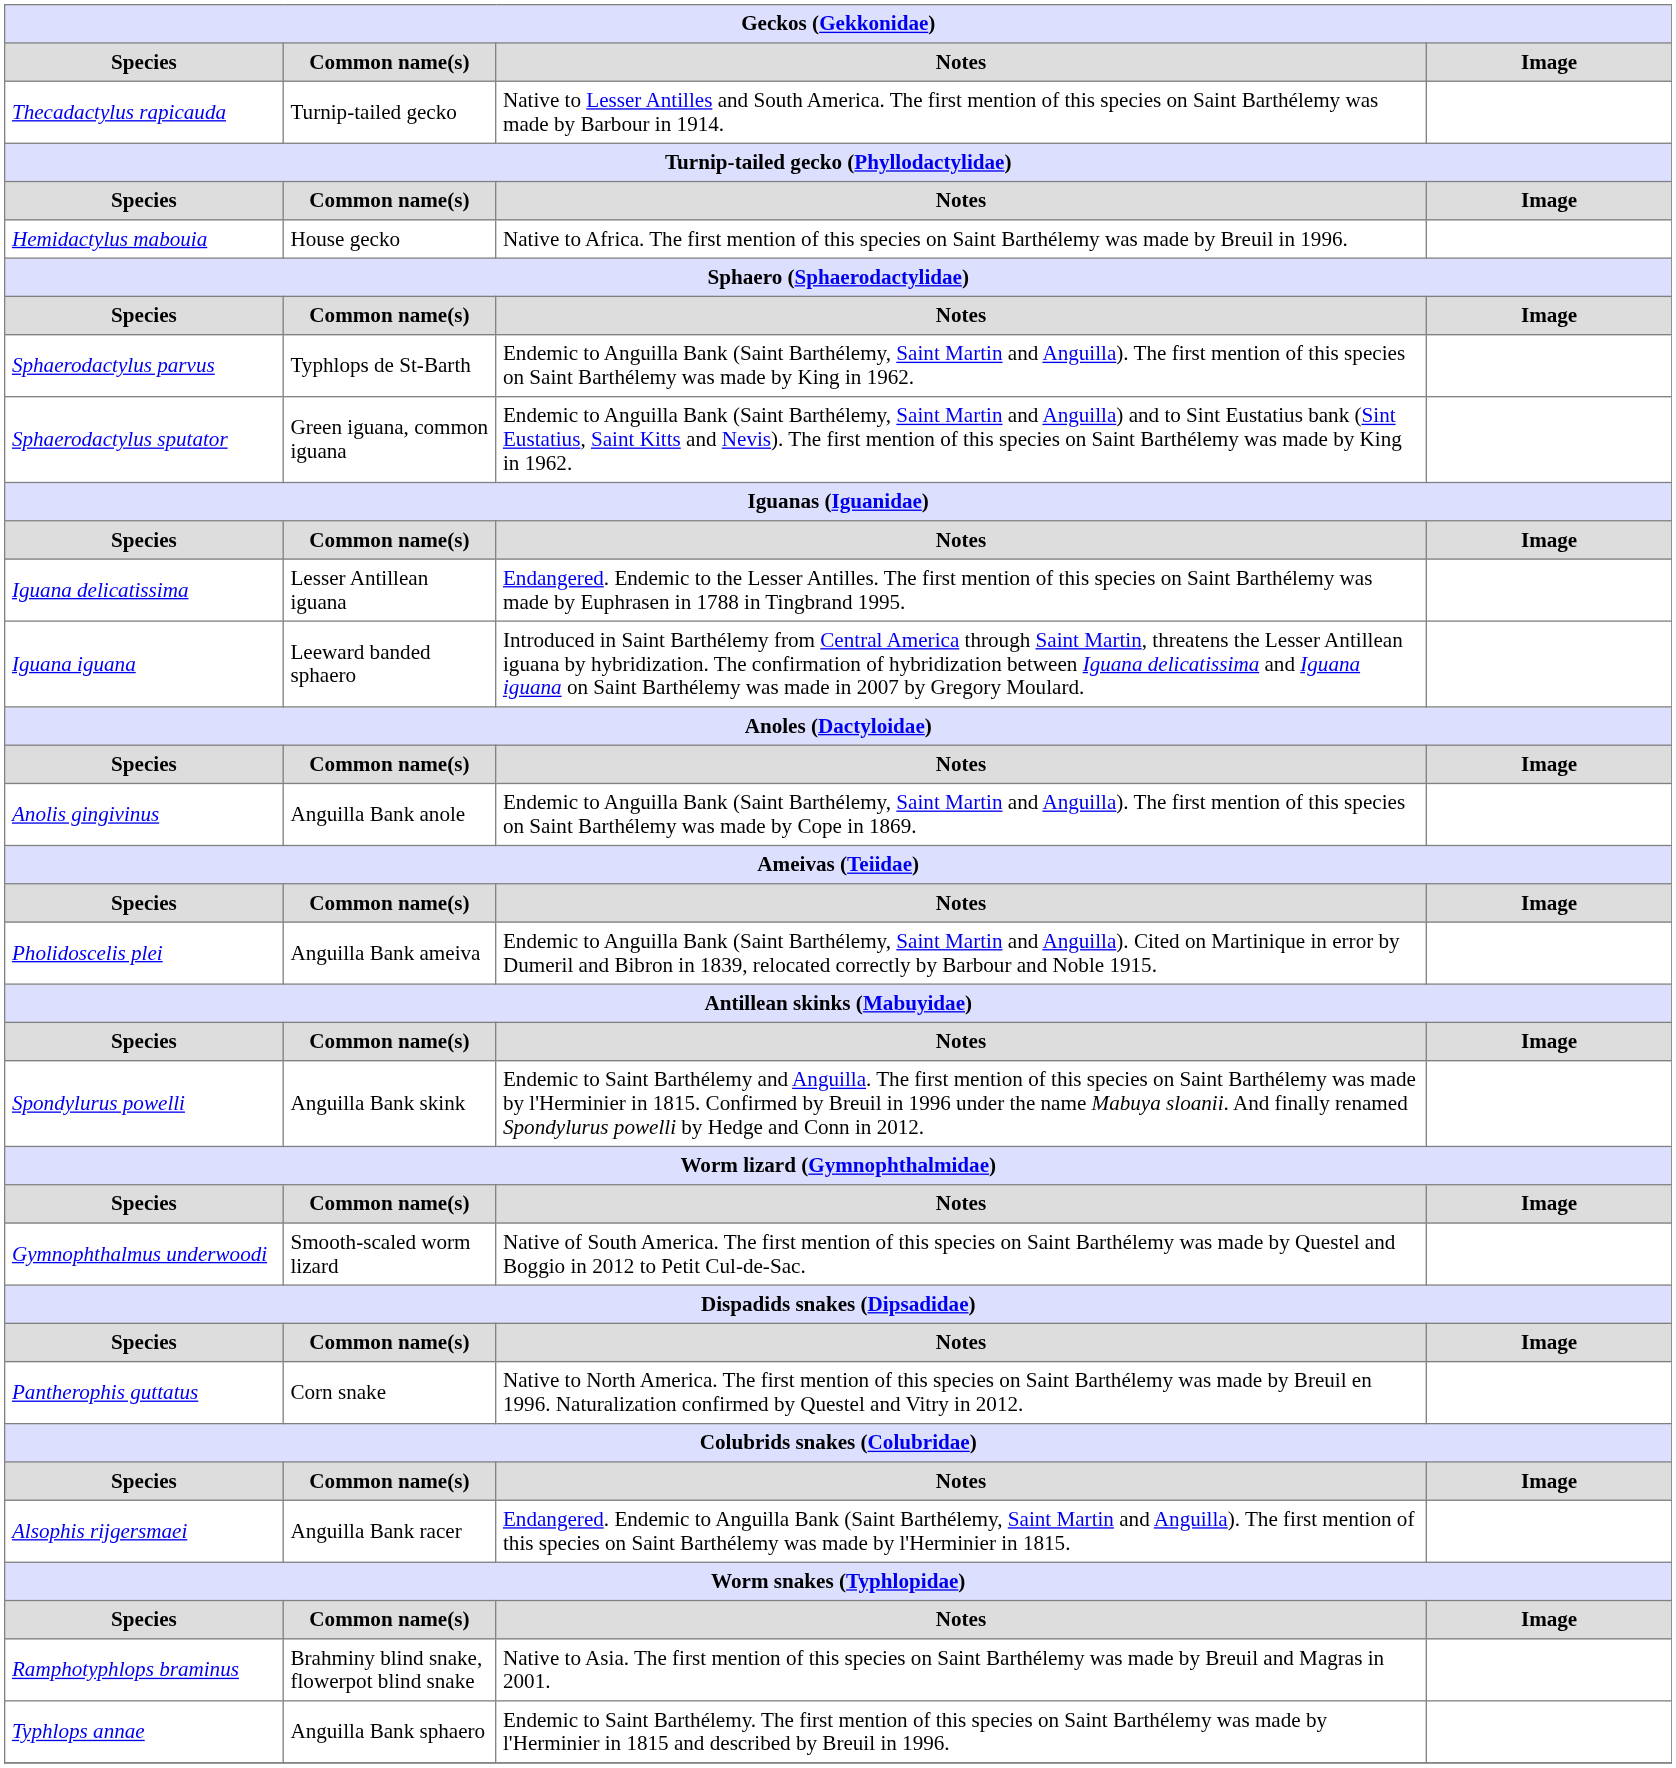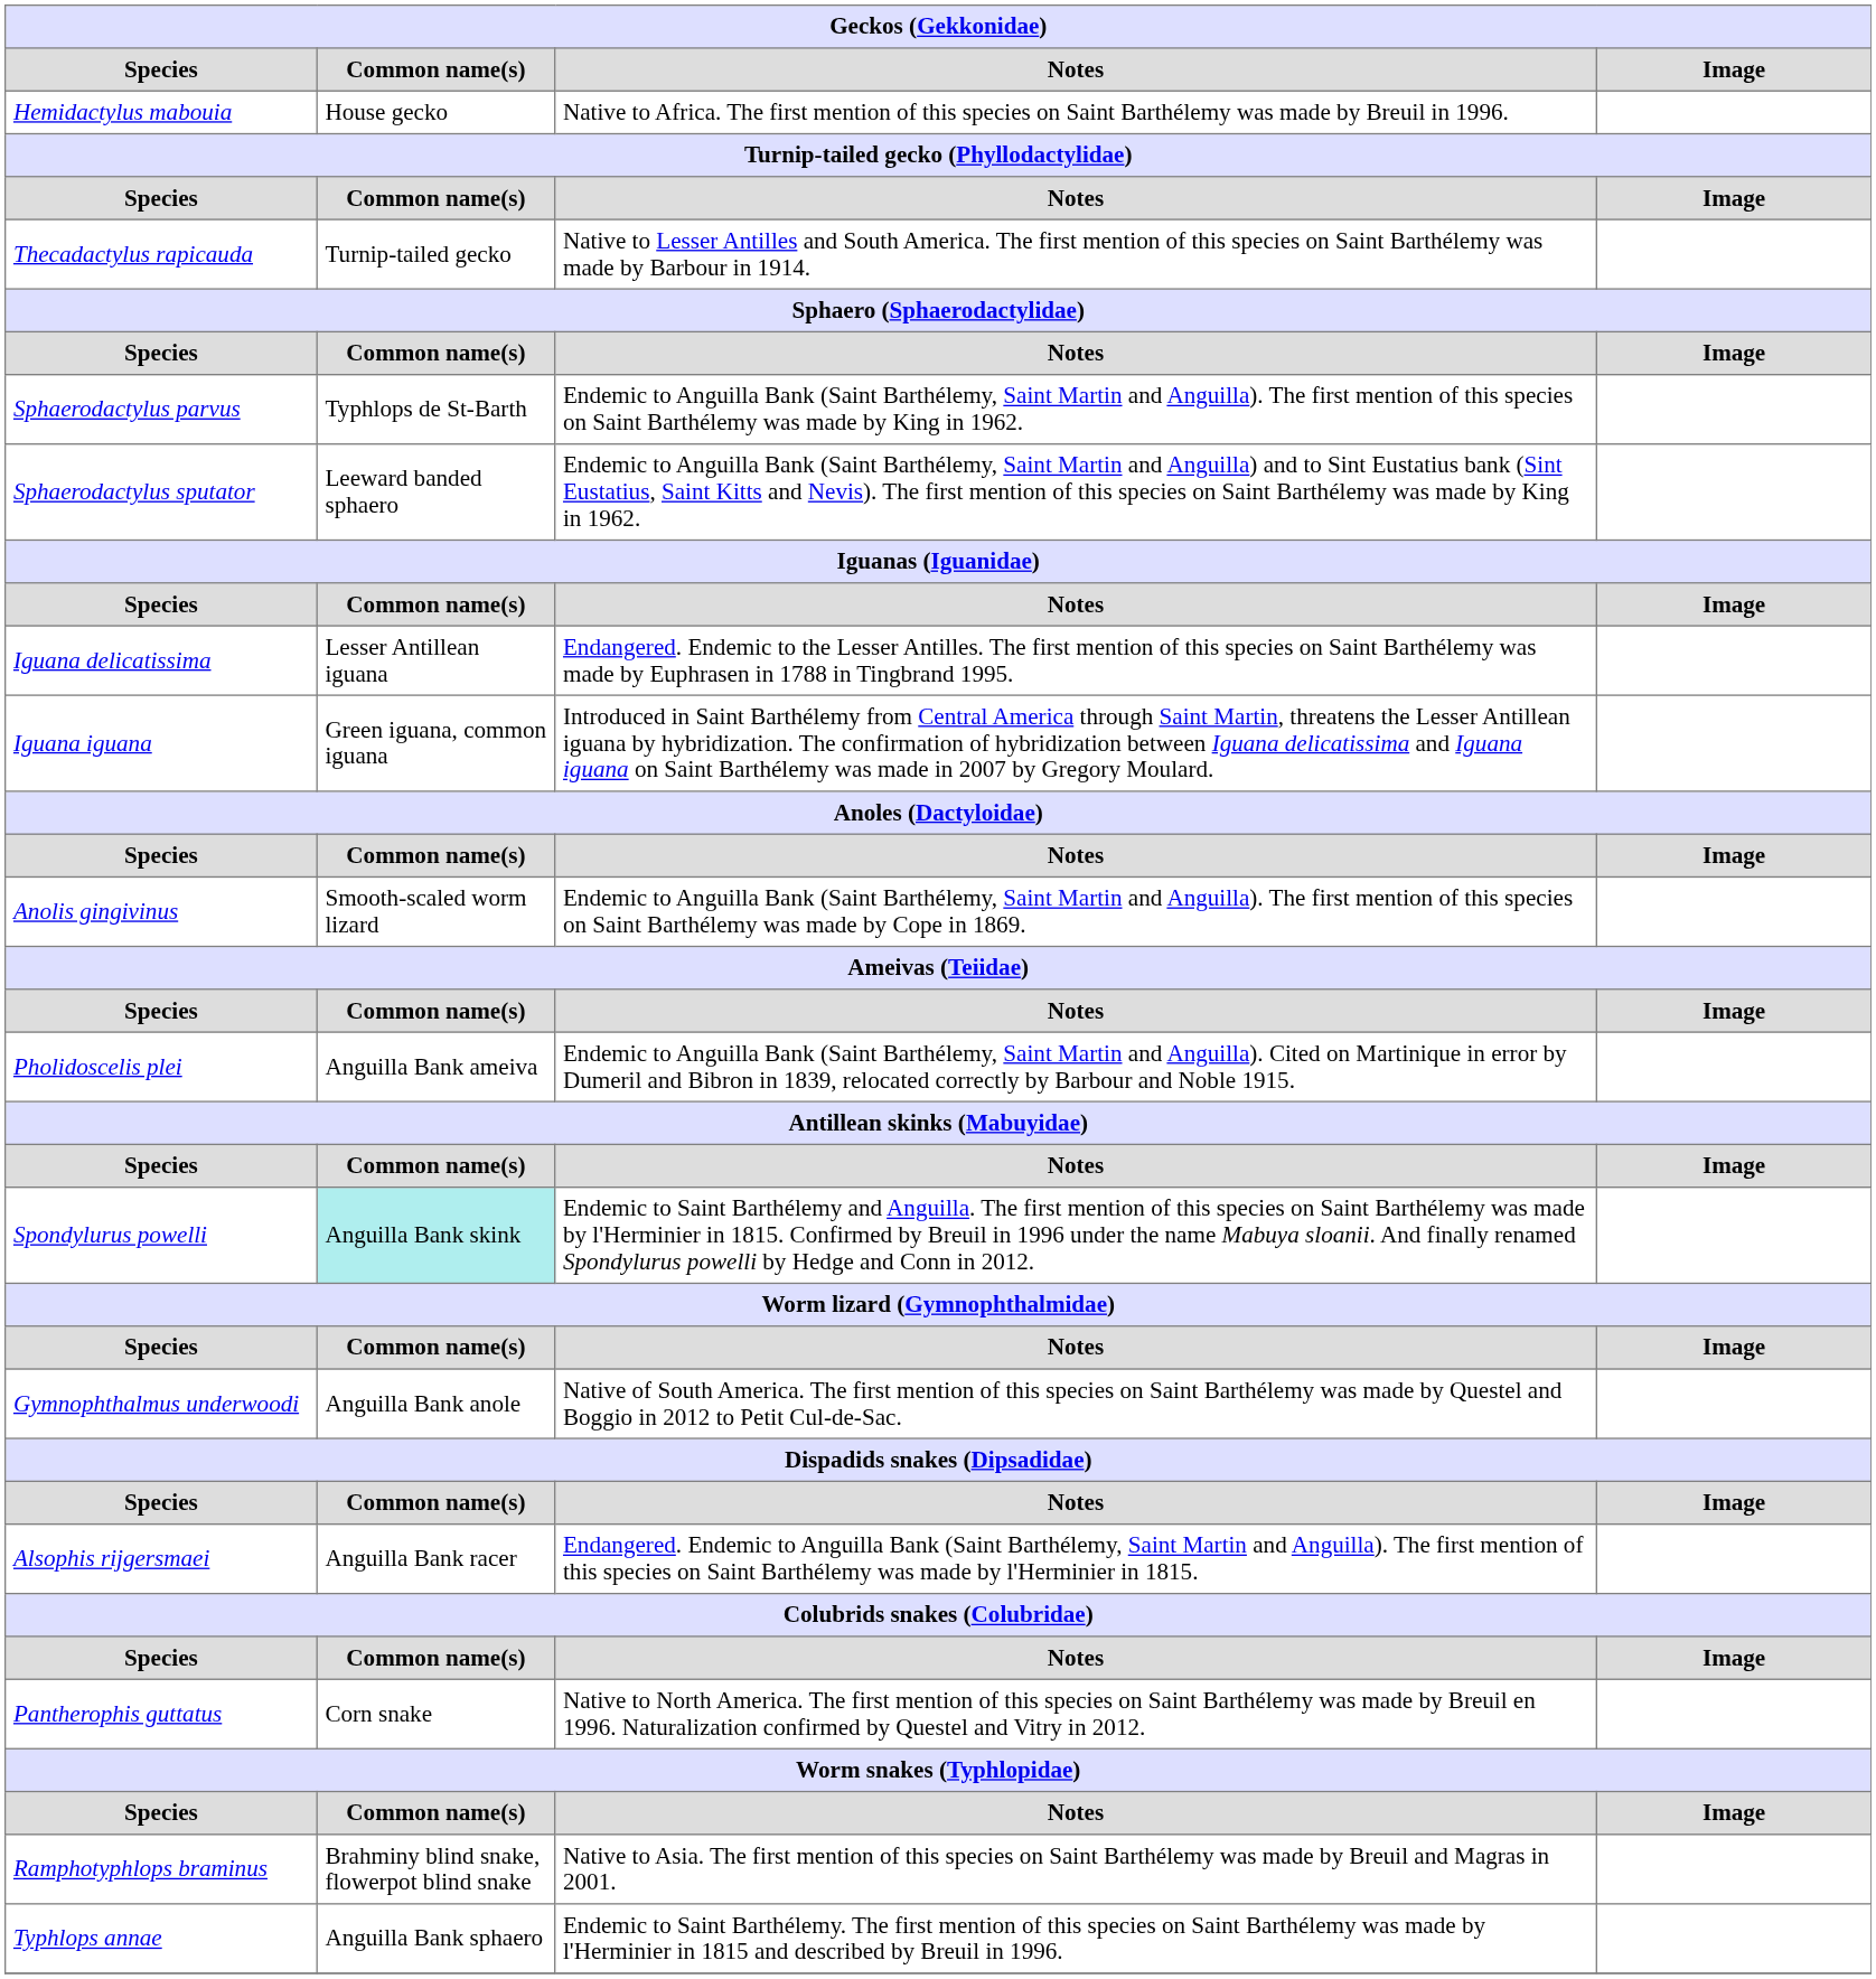rows swapped: Hemidactylus mabouia <-> Thecadactylus rapicauda
Sphaerodactylus sputator | Common name(s): Green iguana, common iguana -> Leeward banded sphaero
Iguana iguana | Common name(s): Leeward banded sphaero -> Green iguana, common iguana
Anolis gingivinus | Common name(s): Anguilla Bank anole -> Smooth-scaled worm lizard
Spondylurus powelli | Common name(s): no background -> paleturquoise background
Gymnophthalmus underwoodi | Common name(s): Smooth-scaled worm lizard -> Anguilla Bank anole
rows swapped: Alsophis rijgersmaei <-> Pantherophis guttatus
